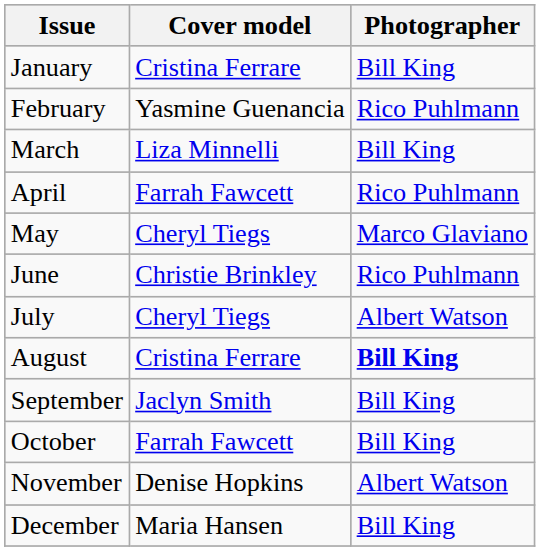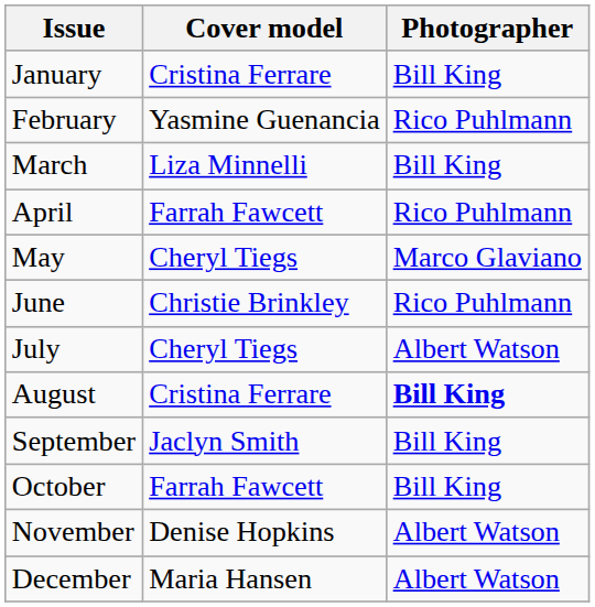December | Photographer: Bill King -> Albert Watson
